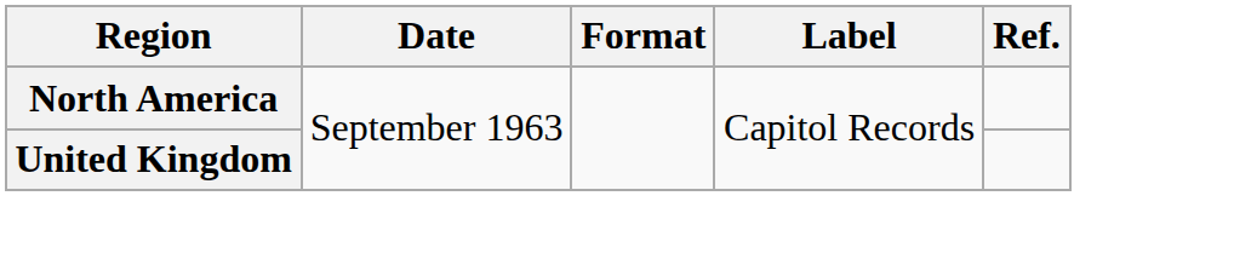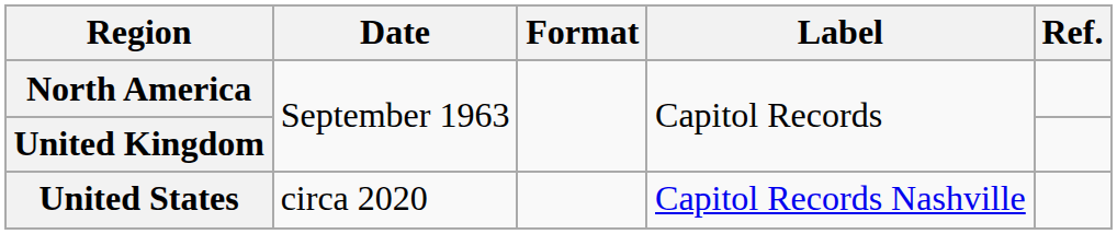+ row: United States | circa 2020 | Capitol Records Nashville
